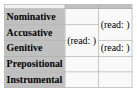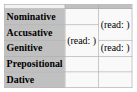+ row: Dative
- row: Instrumental
